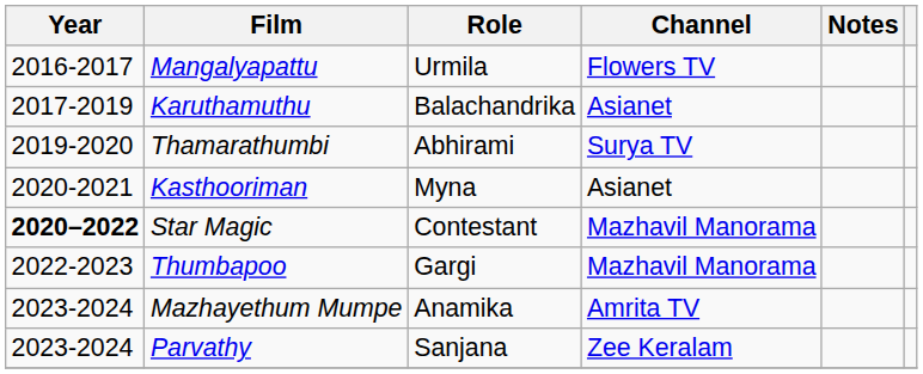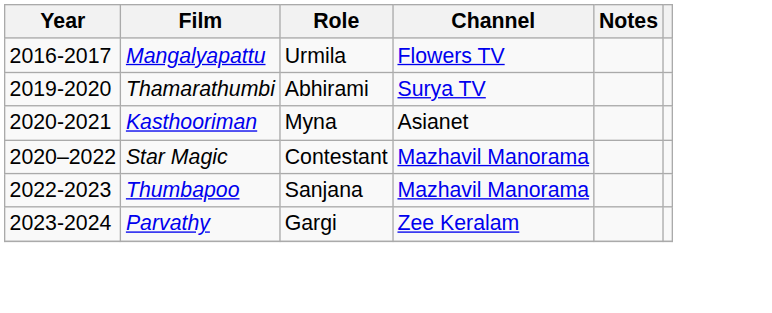- row: 2017-2019 | Karuthamuthu | Balachandrika | Asianet
Star Magic | Year: bold -> normal
Thumbapoo | Role: Gargi -> Sanjana
- row: 2023-2024 | Mazhayethum Mumpe | Anamika | Amrita TV
Parvathy | Role: Sanjana -> Gargi
